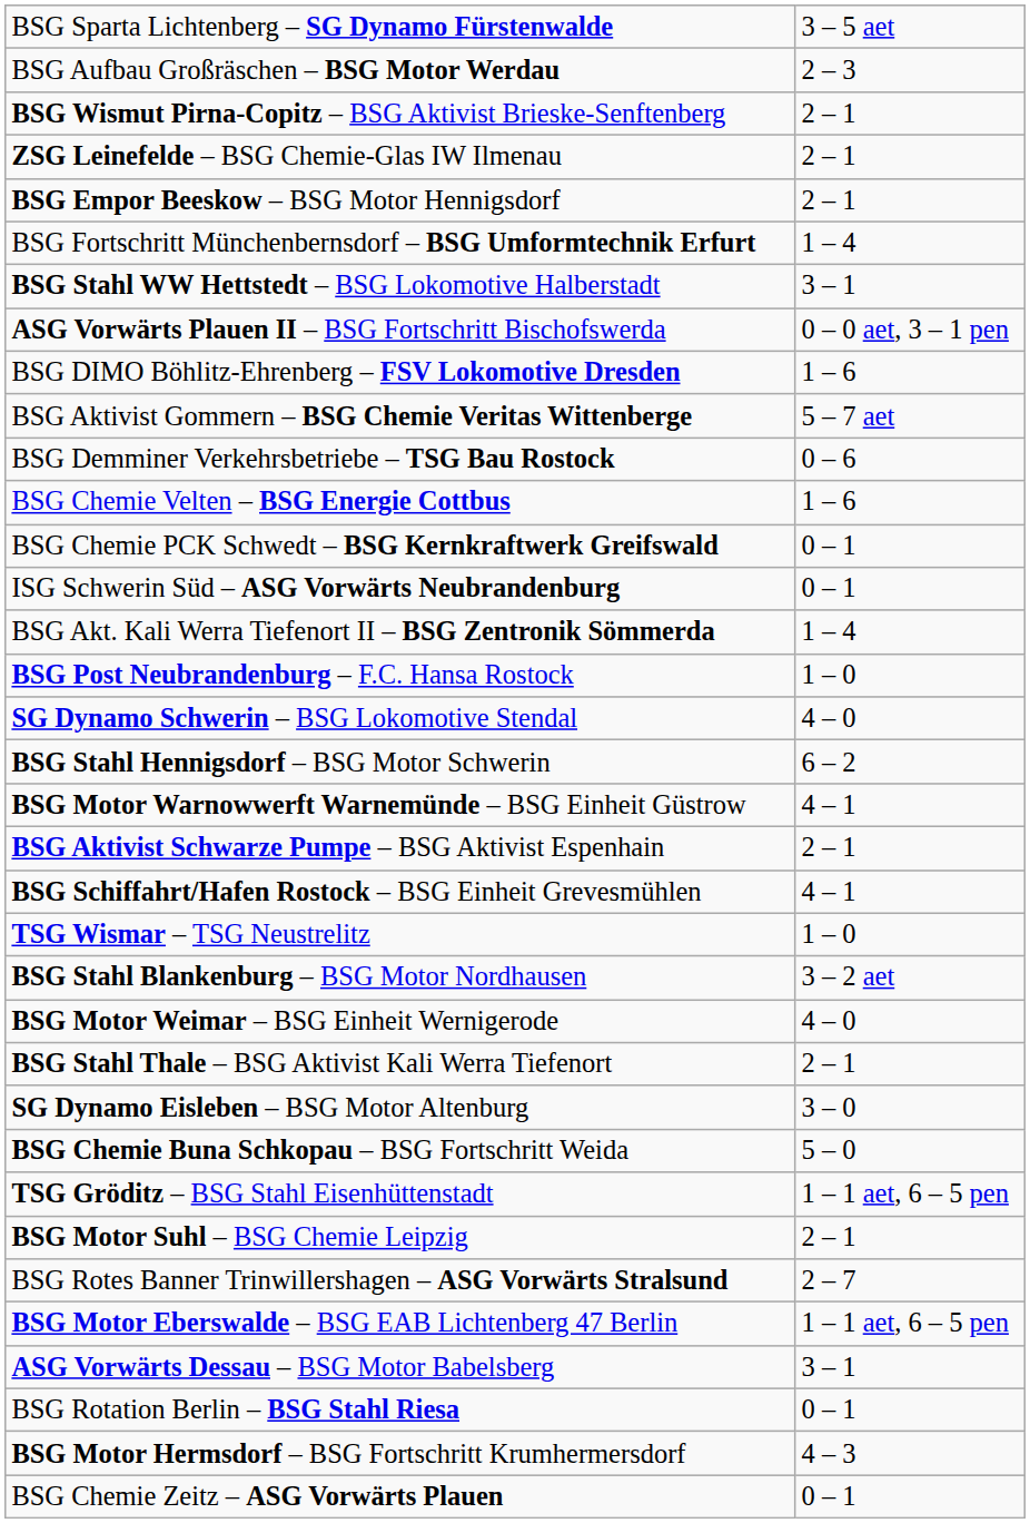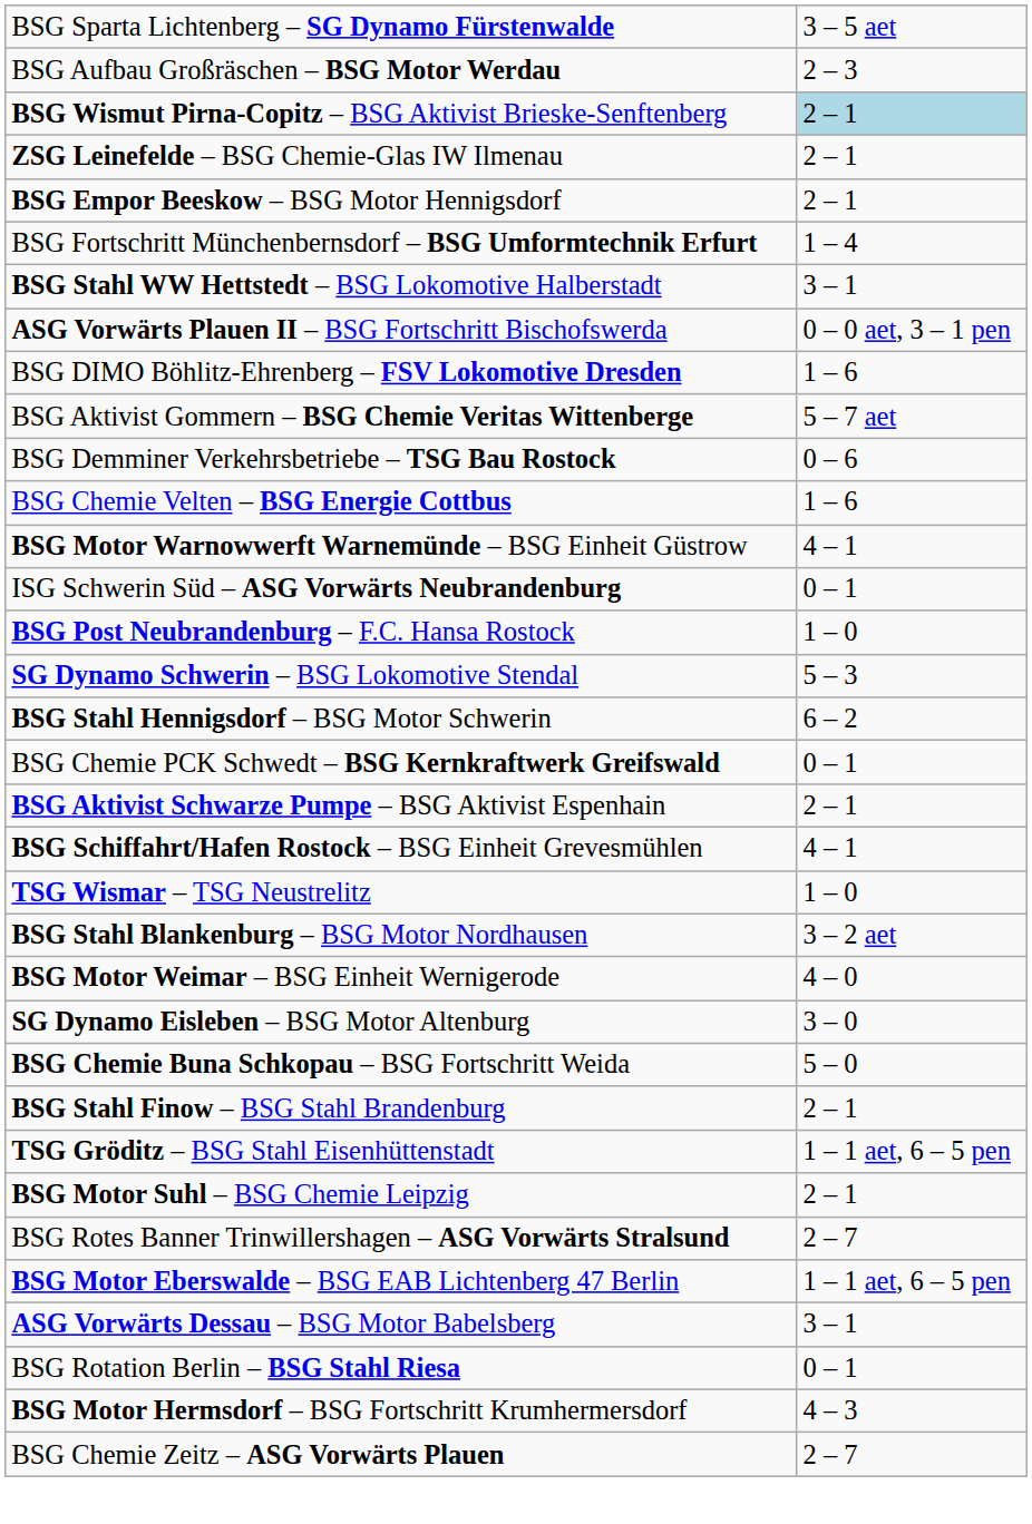BSG Wismut Pirna-Copitz – BSG Aktivist Brieske-Senftenberg | column 2: no background -> lightblue background
rows swapped: BSG Motor Warnowwerft Warnemünde – BSG Einheit Güstrow <-> BSG Chemie PCK Schwedt – BSG Kernkraftwerk Greifswald
- row: BSG Akt. Kali Werra Tiefenort II – BSG Zentronik Sömmerda | 1 – 4
SG Dynamo Schwerin – BSG Lokomotive Stendal | column 2: 4 – 0 -> 5 – 3
- row: BSG Stahl Thale – BSG Aktivist Kali Werra Tiefenort | 2 – 1
+ row: BSG Stahl Finow – BSG Stahl Brandenburg | 2 – 1
BSG Chemie Zeitz – ASG Vorwärts Plauen | column 2: 0 – 1 -> 2 – 7
